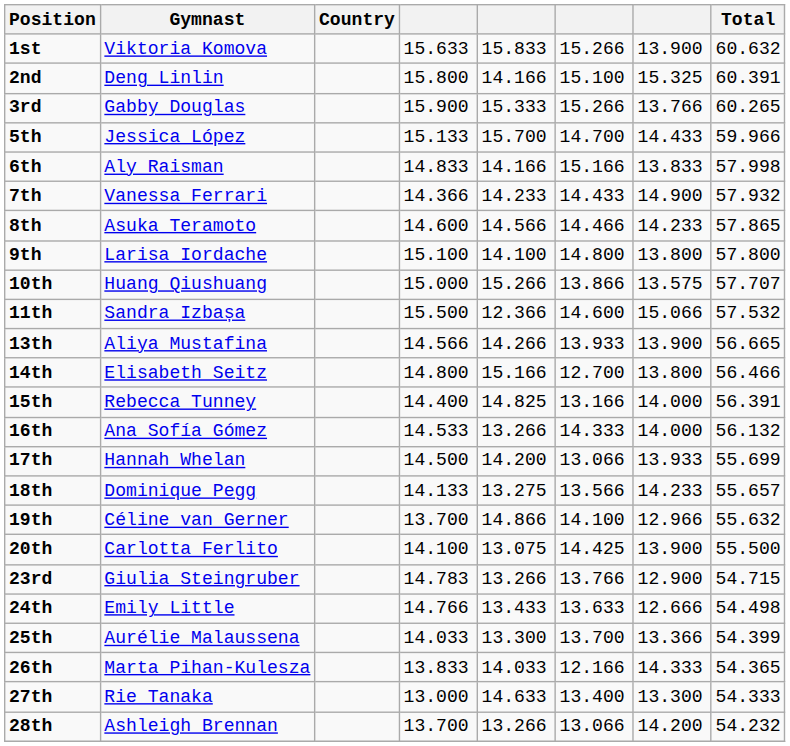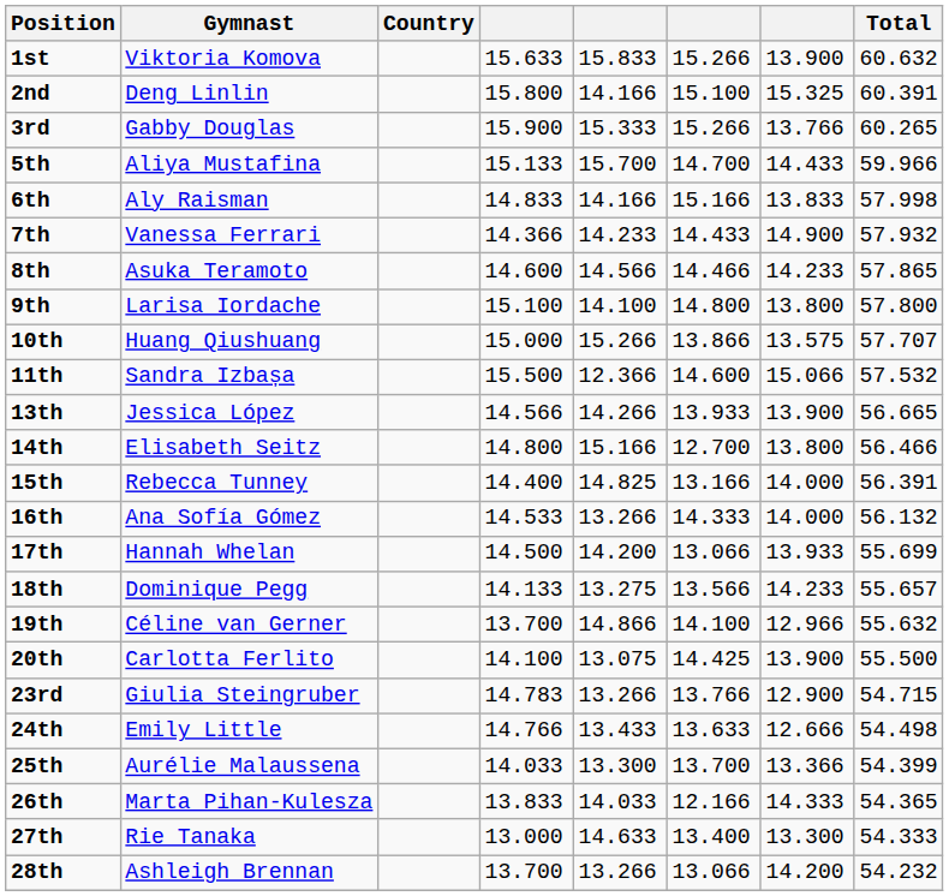5th | Gymnast: Jessica López -> Aliya Mustafina
13th | Gymnast: Aliya Mustafina -> Jessica López
